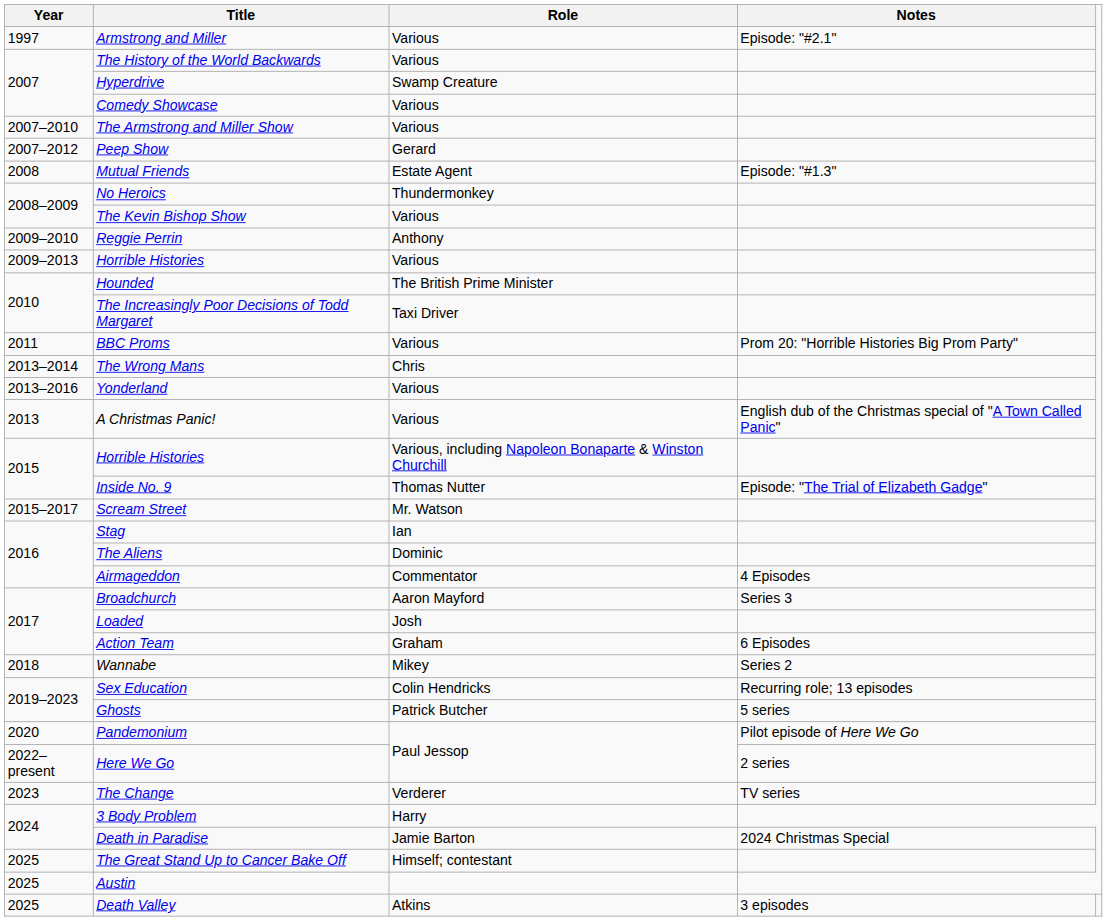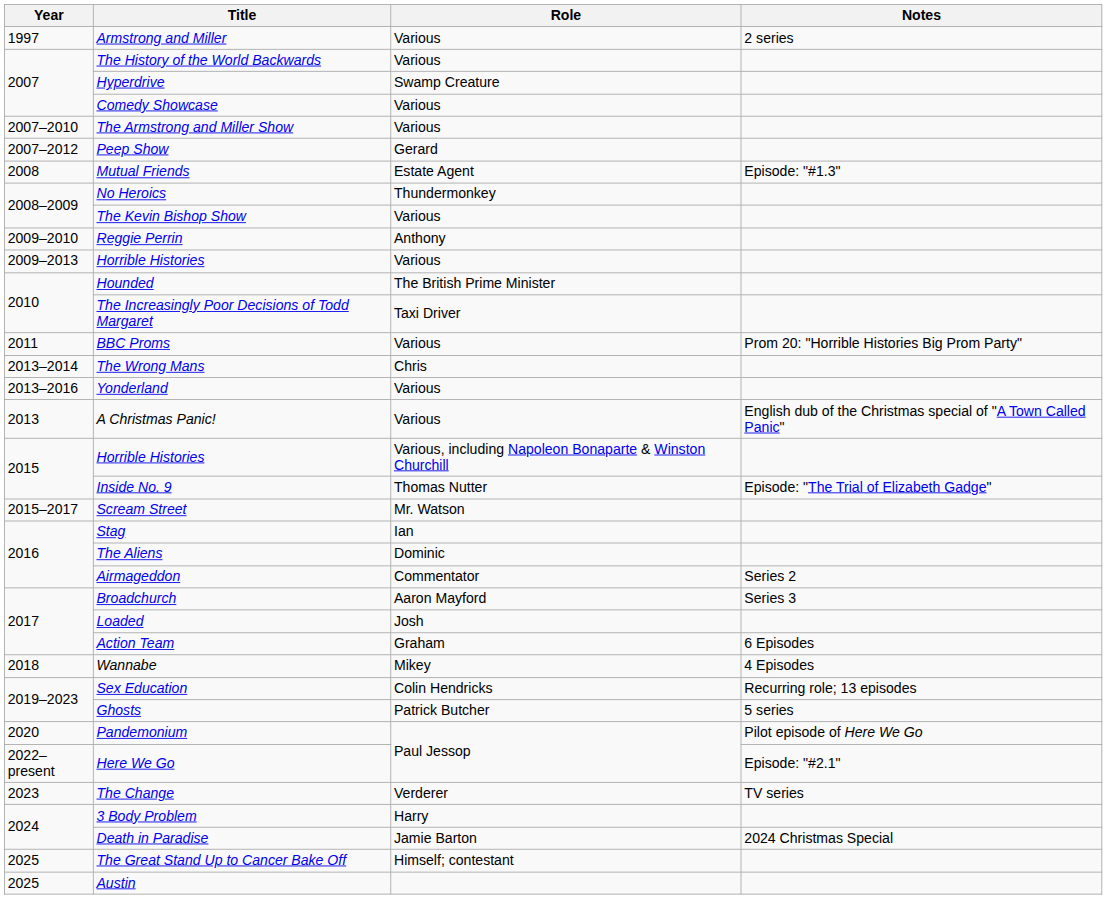Armstrong and Miller | Notes: Episode: "#2.1" -> 2 series
Airmageddon | Notes: 4 Episodes -> Series 2
Wannabe | Notes: Series 2 -> 4 Episodes
Here We Go | Notes: 2 series -> Episode: "#2.1"
- row: 2025 | Death Valley | Atkins | 3 episodes
